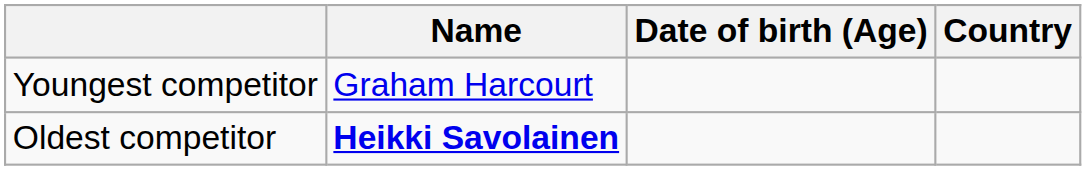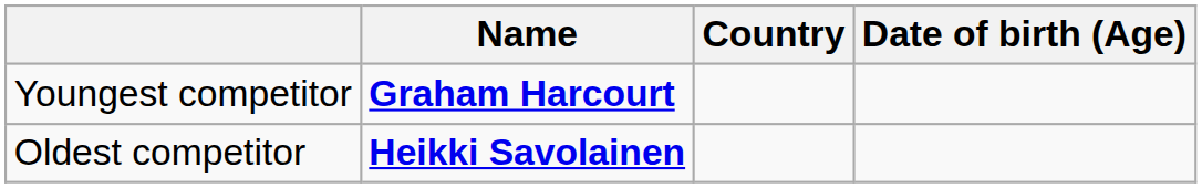columns swapped: Country <-> Date of birth (Age)
Youngest competitor | Name: normal -> bold
